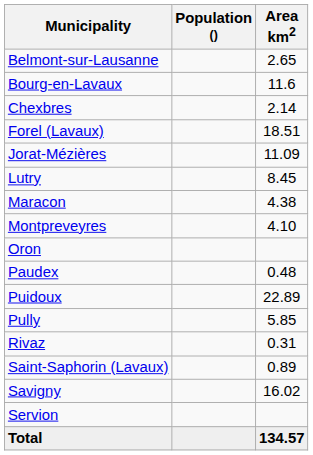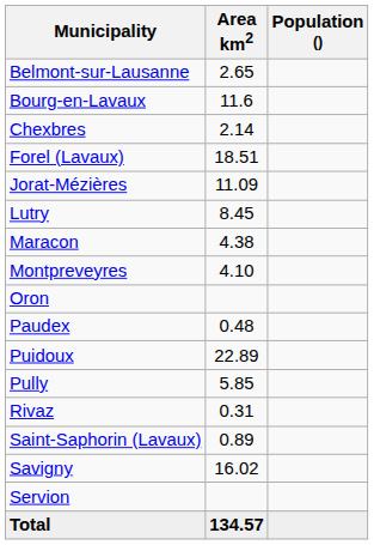columns swapped: Population () <-> Area km2
